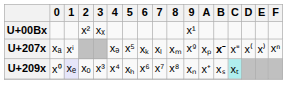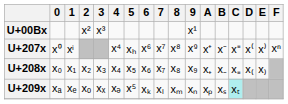U+00Bx | 3: xₓ -> x³
U+207x | 0: xₐ -> x⁰
U+207x | 4: xₔ -> x⁴
U+207x | 5: x⁵ -> xₕ
U+207x | 6: xₖ -> x⁶
U+207x | 7: xₗ -> x⁷
U+207x | 8: xₘ -> x⁸
U+207x | A: xₚ -> x⁺
U+207x | B: bold -> normal
+ row: U+208x | x₀ | x₁ | x₂ | x₃ | x₄ | x₅ | x₆ | x₇ | x₈ | x₉ | x₊ | x₋ | x₌ | x₍ | x₎
U+209x | 0: x⁰ -> xₐ
U+209x | 1: lavender background -> no background
U+209x | 3: x³ -> xₓ
U+209x | 4: x⁴ -> xₔ
U+209x | 5: xₕ -> x⁵
U+209x | 6: x⁶ -> xₖ
U+209x | 7: x⁷ -> xₗ
U+209x | 8: x⁸ -> xₘ
U+209x | A: x⁺ -> xₚ
